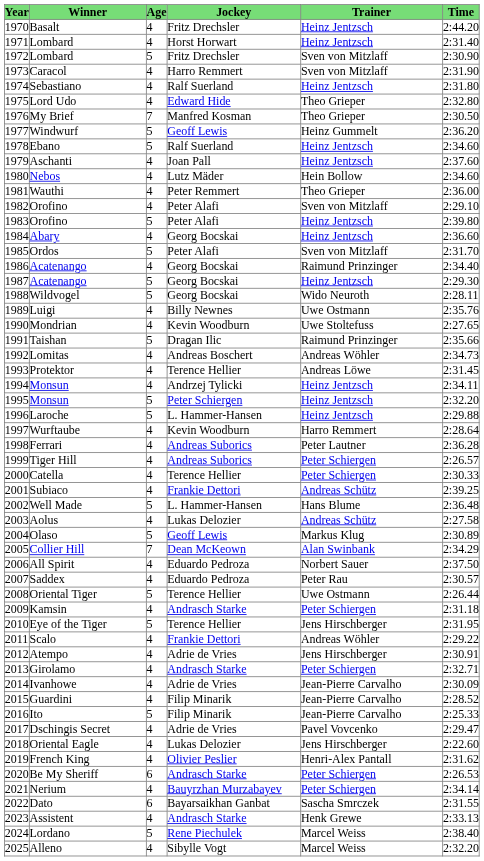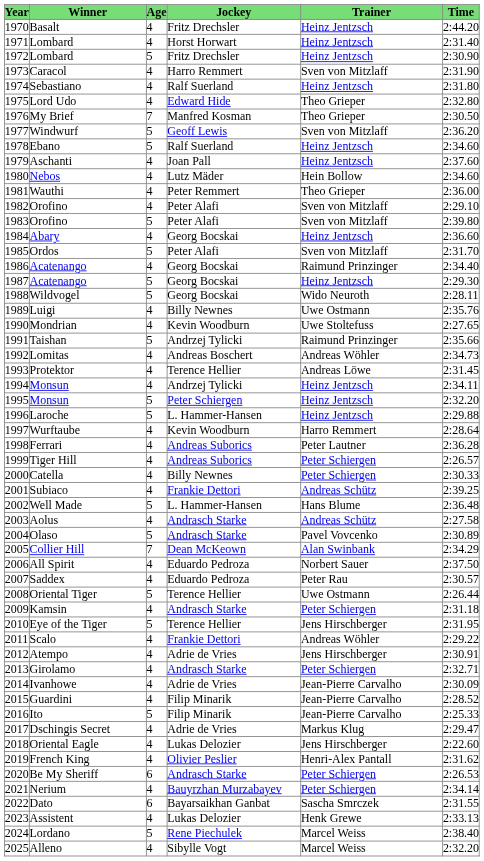1972 / Lombard | Trainer: Sven von Mitzlaff -> Heinz Jentzsch
Windwurf | Trainer: Heinz Gummelt -> Sven von Mitzlaff
1983 / Orofino | Trainer: Heinz Jentzsch -> Sven von Mitzlaff
Taishan | Jockey: Dragan Ilic -> Andrzej Tylicki
Catella | Jockey: Terence Hellier -> Billy Newnes
Aolus | Jockey: Lukas Delozier -> Andrasch Starke
Olaso | Jockey: Geoff Lewis -> Andrasch Starke
Olaso | Trainer: Markus Klug -> Pavel Vovcenko
Dschingis Secret | Trainer: Pavel Vovcenko -> Markus Klug
Assistent | Jockey: Andrasch Starke -> Lukas Delozier
